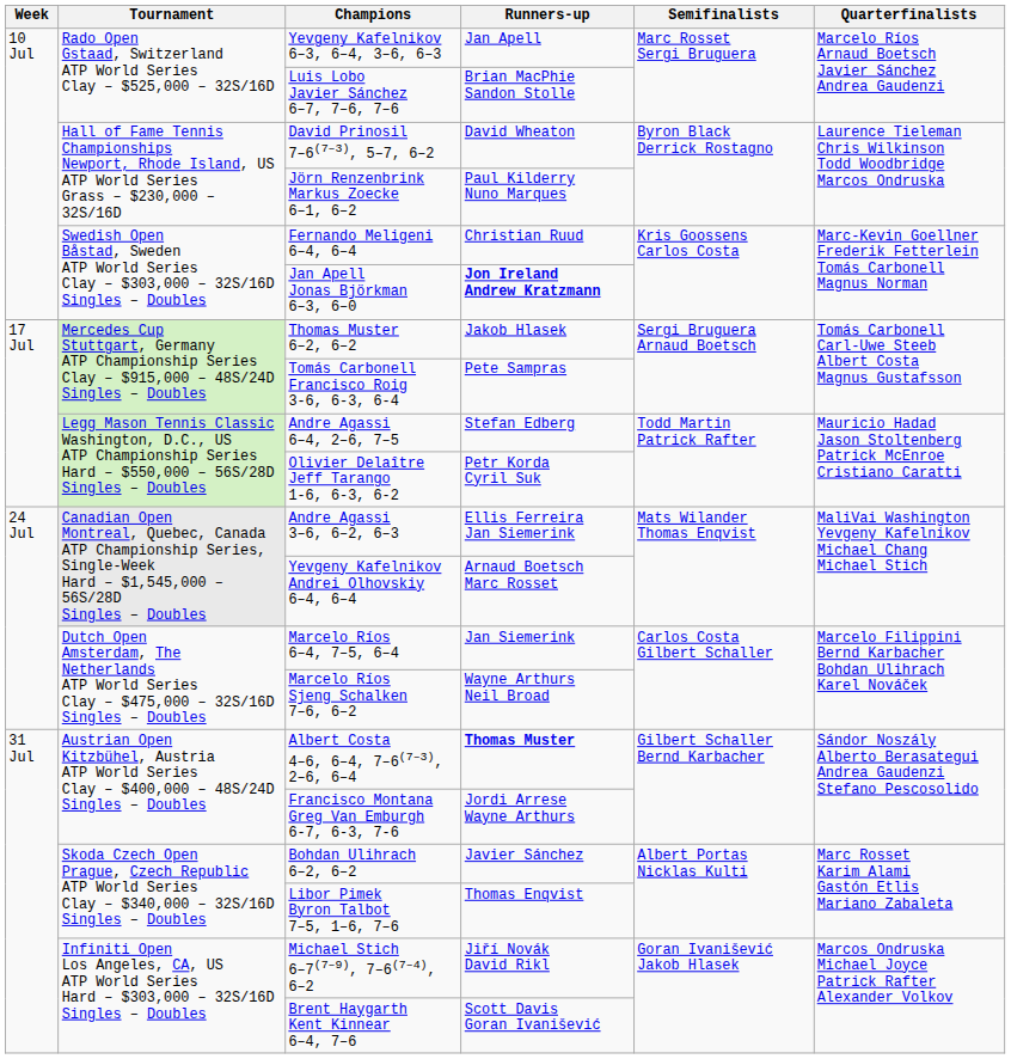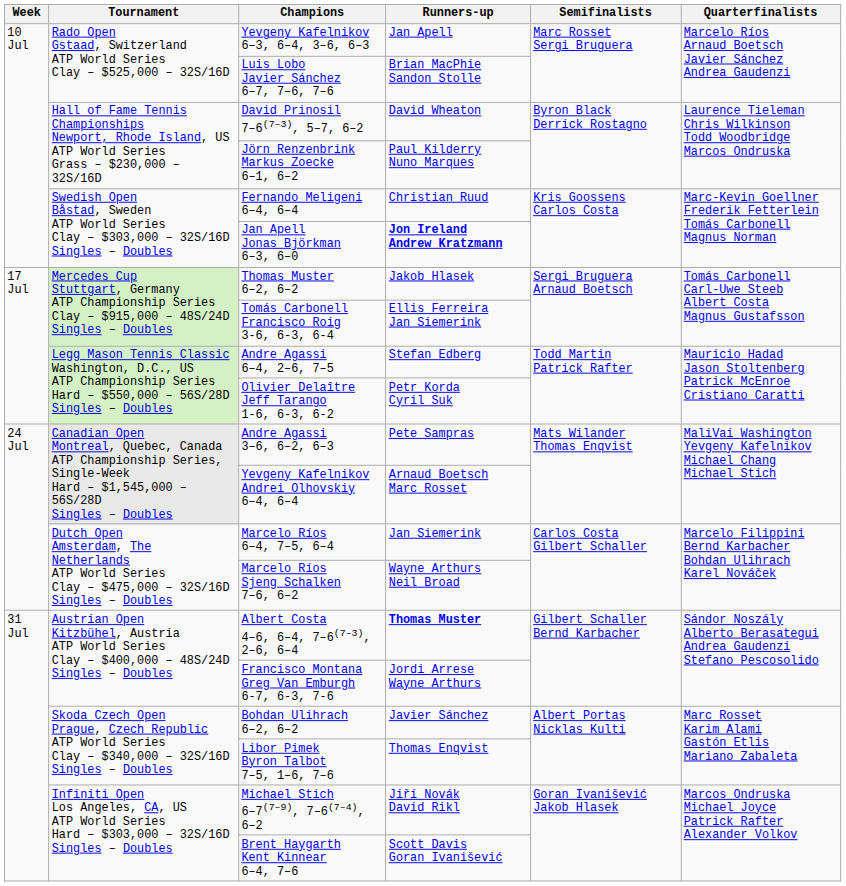Tomás Carbonell Francisco Roig 3-6, 6-3, 6-4 | Runners-up: Pete Sampras -> Ellis Ferreira Jan Siemerink
Andre Agassi 3–6, 6–2, 6–3 | Runners-up: Ellis Ferreira Jan Siemerink -> Pete Sampras
